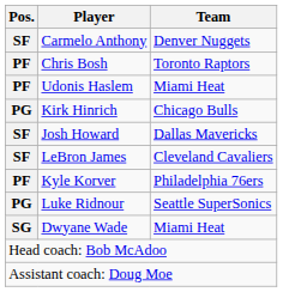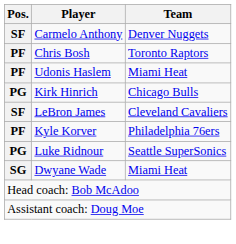- row: SF | Josh Howard | Dallas Mavericks
